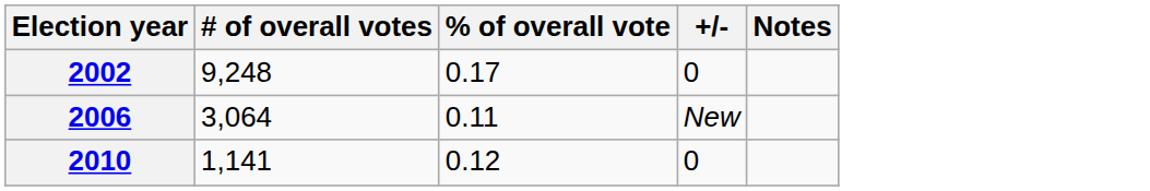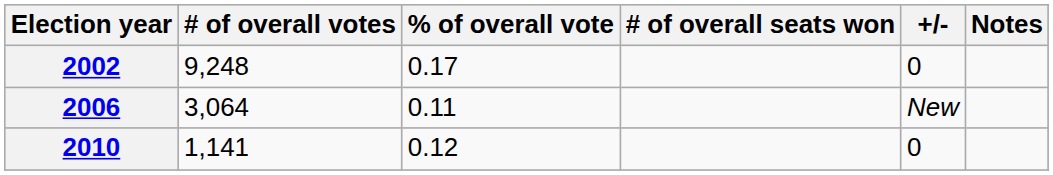+ column: # of overall seats won
